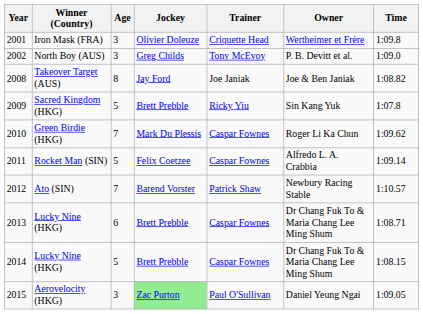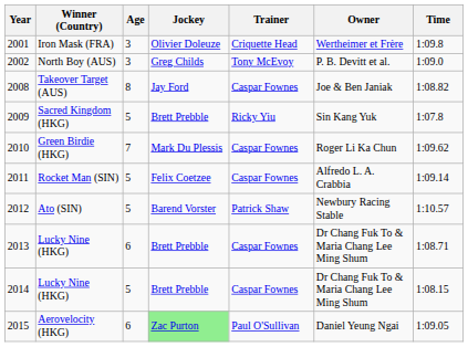Takeover Target (AUS) | Trainer: Joe Janiak -> Caspar Fownes
Ato (SIN) | Age: 7 -> 5
Aerovelocity (HKG) | Age: 3 -> 6
